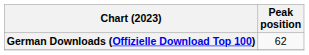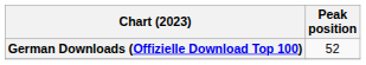German Downloads (Offizielle Download Top 100) | Peak position: 62 -> 52
